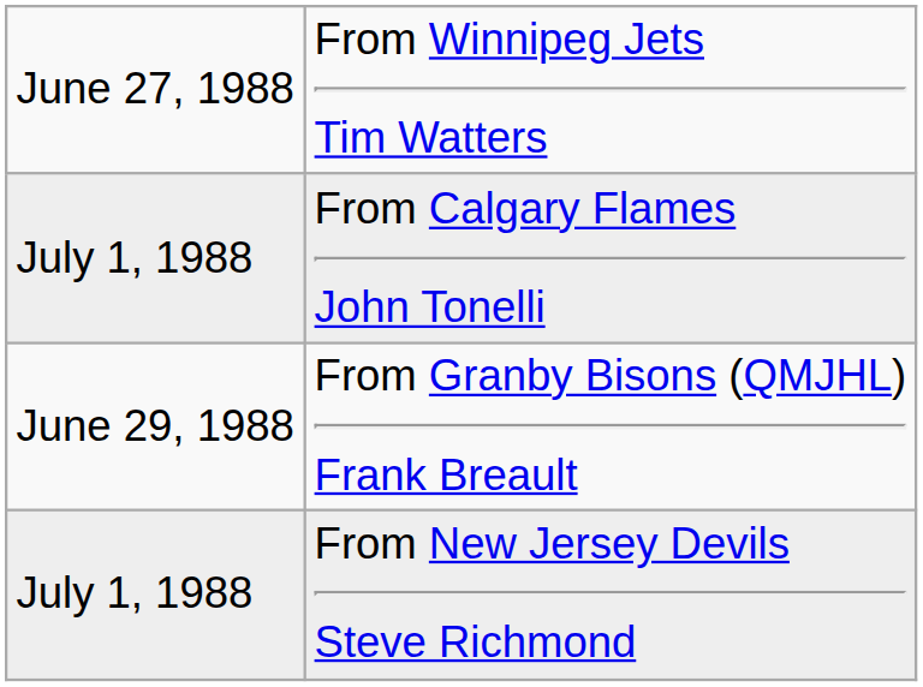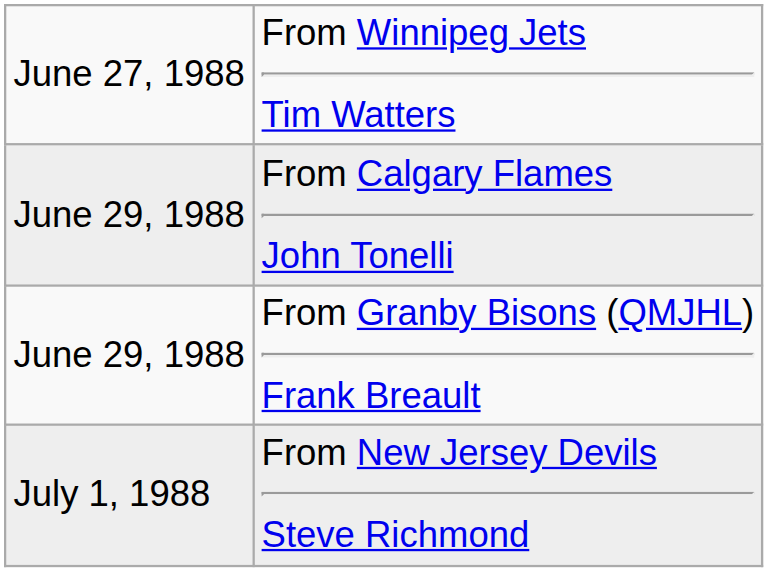From Calgary Flames John Tonelli | column 1: July 1, 1988 -> June 29, 1988
